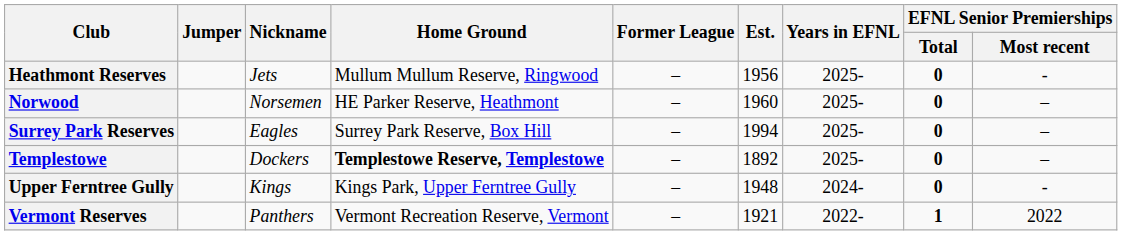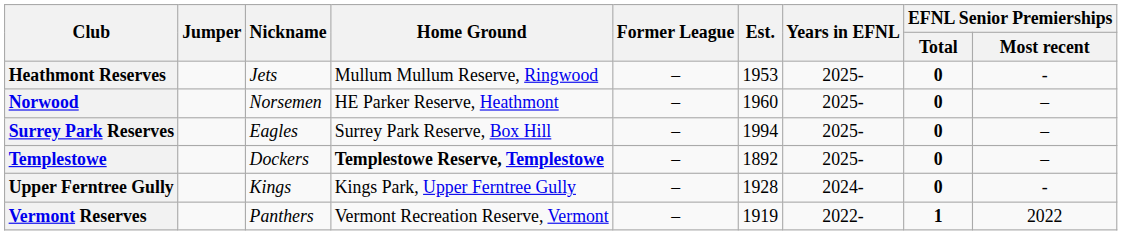Heathmont Reserves | Est.: 1956 -> 1953
Upper Ferntree Gully | Est.: 1948 -> 1928
Vermont Reserves | Est.: 1921 -> 1919
